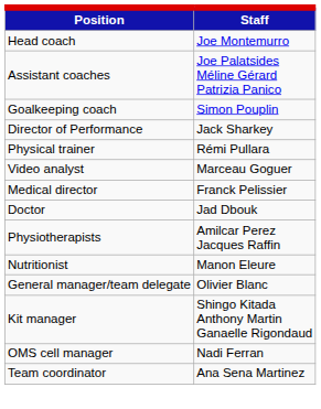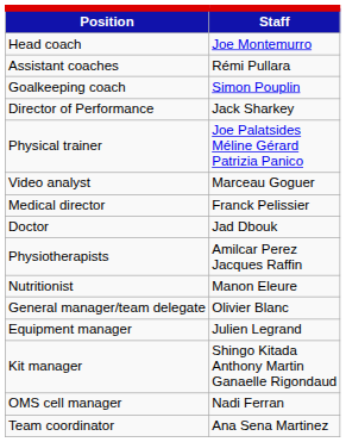Assistant coaches | Staff: Joe Palatsides Méline Gérard Patrizia Panico -> Rémi Pullara
Physical trainer | Staff: Rémi Pullara -> Joe Palatsides Méline Gérard Patrizia Panico
+ row: Equipment manager | Julien Legrand
